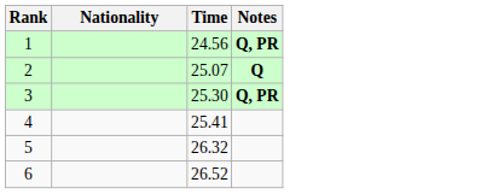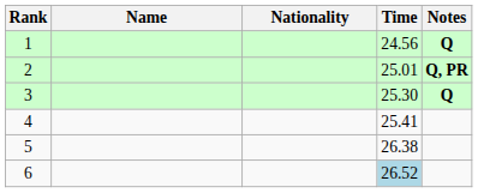+ column: Name
1 | Notes: Q, PR -> Q
2 | Time: 25.07 -> 25.01
2 | Notes: Q -> Q, PR
3 | Notes: Q, PR -> Q
5 | Time: 26.32 -> 26.38
6 | Time: no background -> lightblue background
